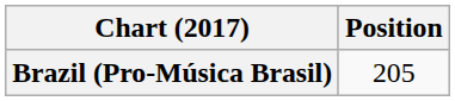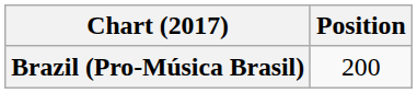Brazil (Pro-Música Brasil) | Position: 205 -> 200
